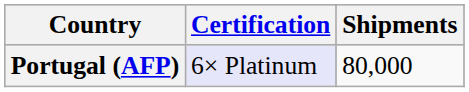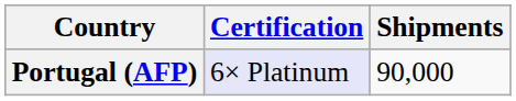Portugal (AFP) | Shipments: 80,000 -> 90,000
